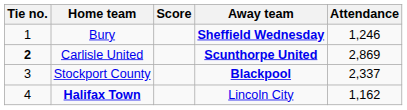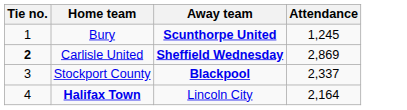- column: Score
Bury | Away team: Sheffield Wednesday -> Scunthorpe United
Bury | Attendance: 1,246 -> 1,245
Carlisle United | Away team: Scunthorpe United -> Sheffield Wednesday
Halifax Town | Attendance: 1,162 -> 2,164
